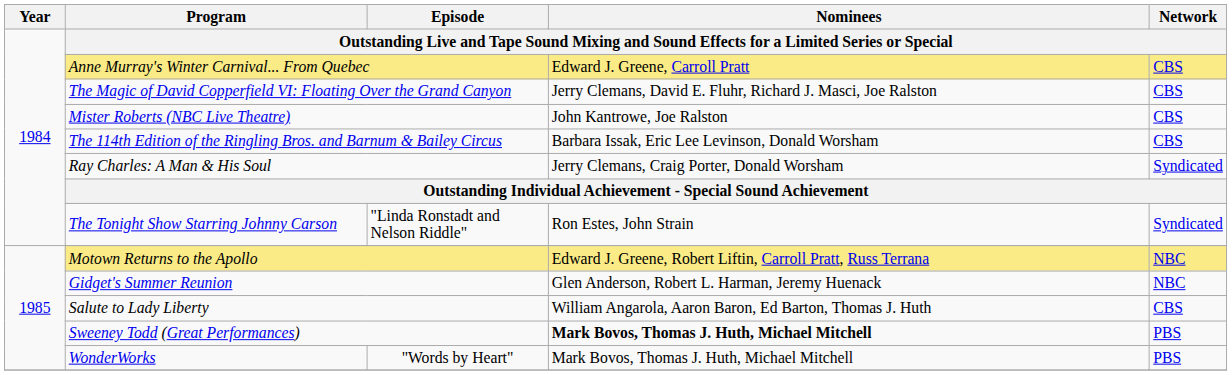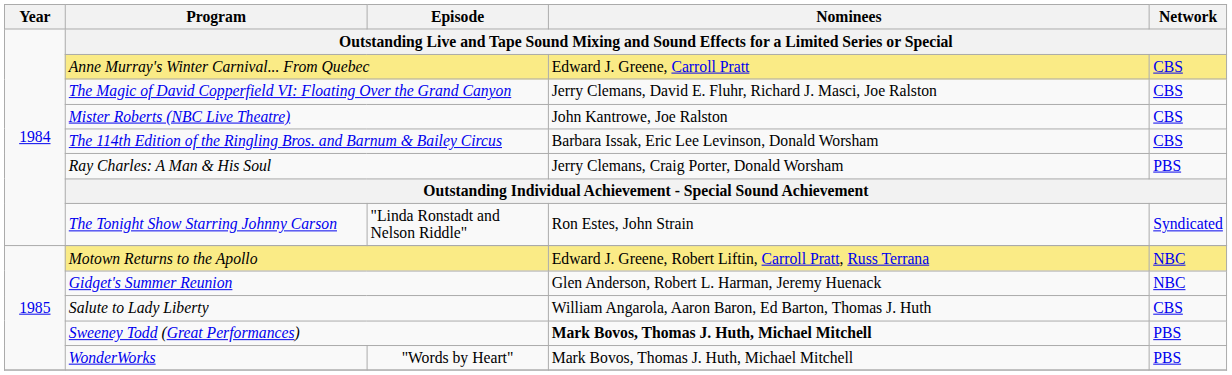Ray Charles: A Man & His Soul | Network: Syndicated -> PBS
